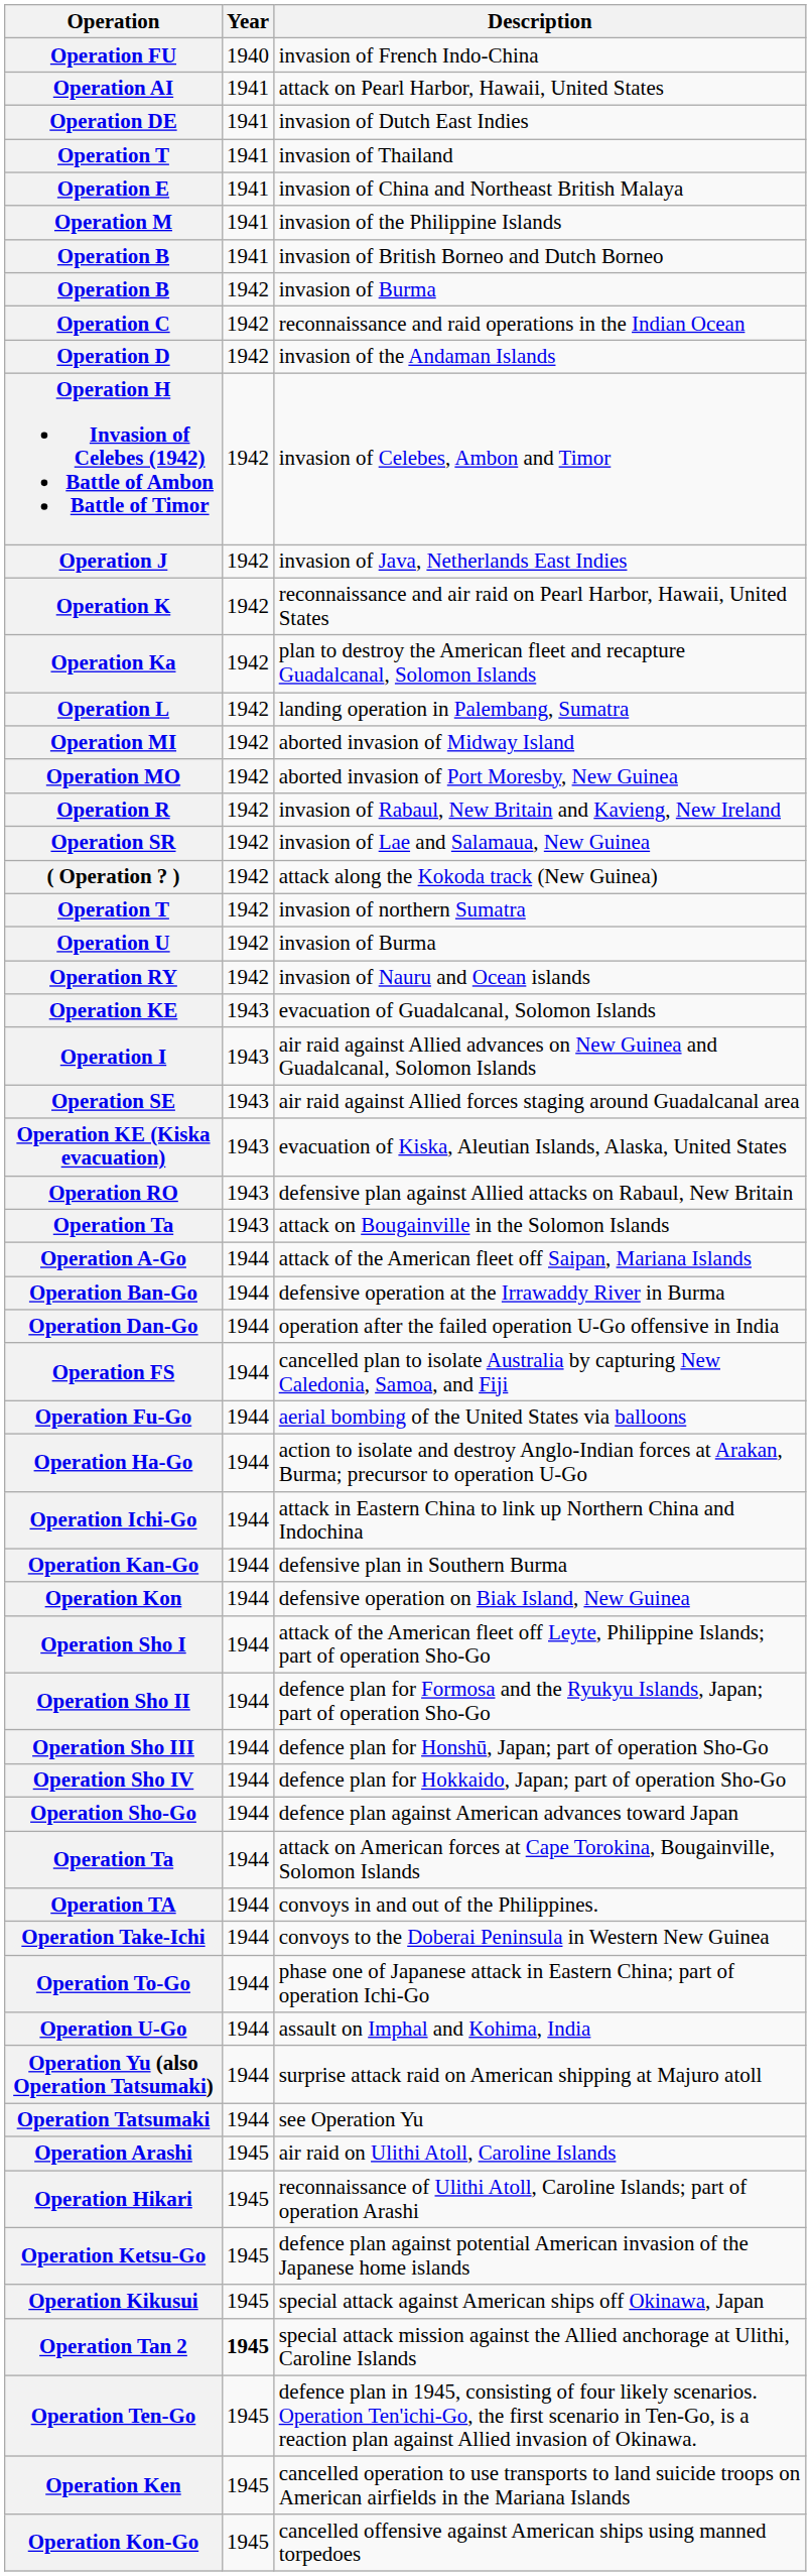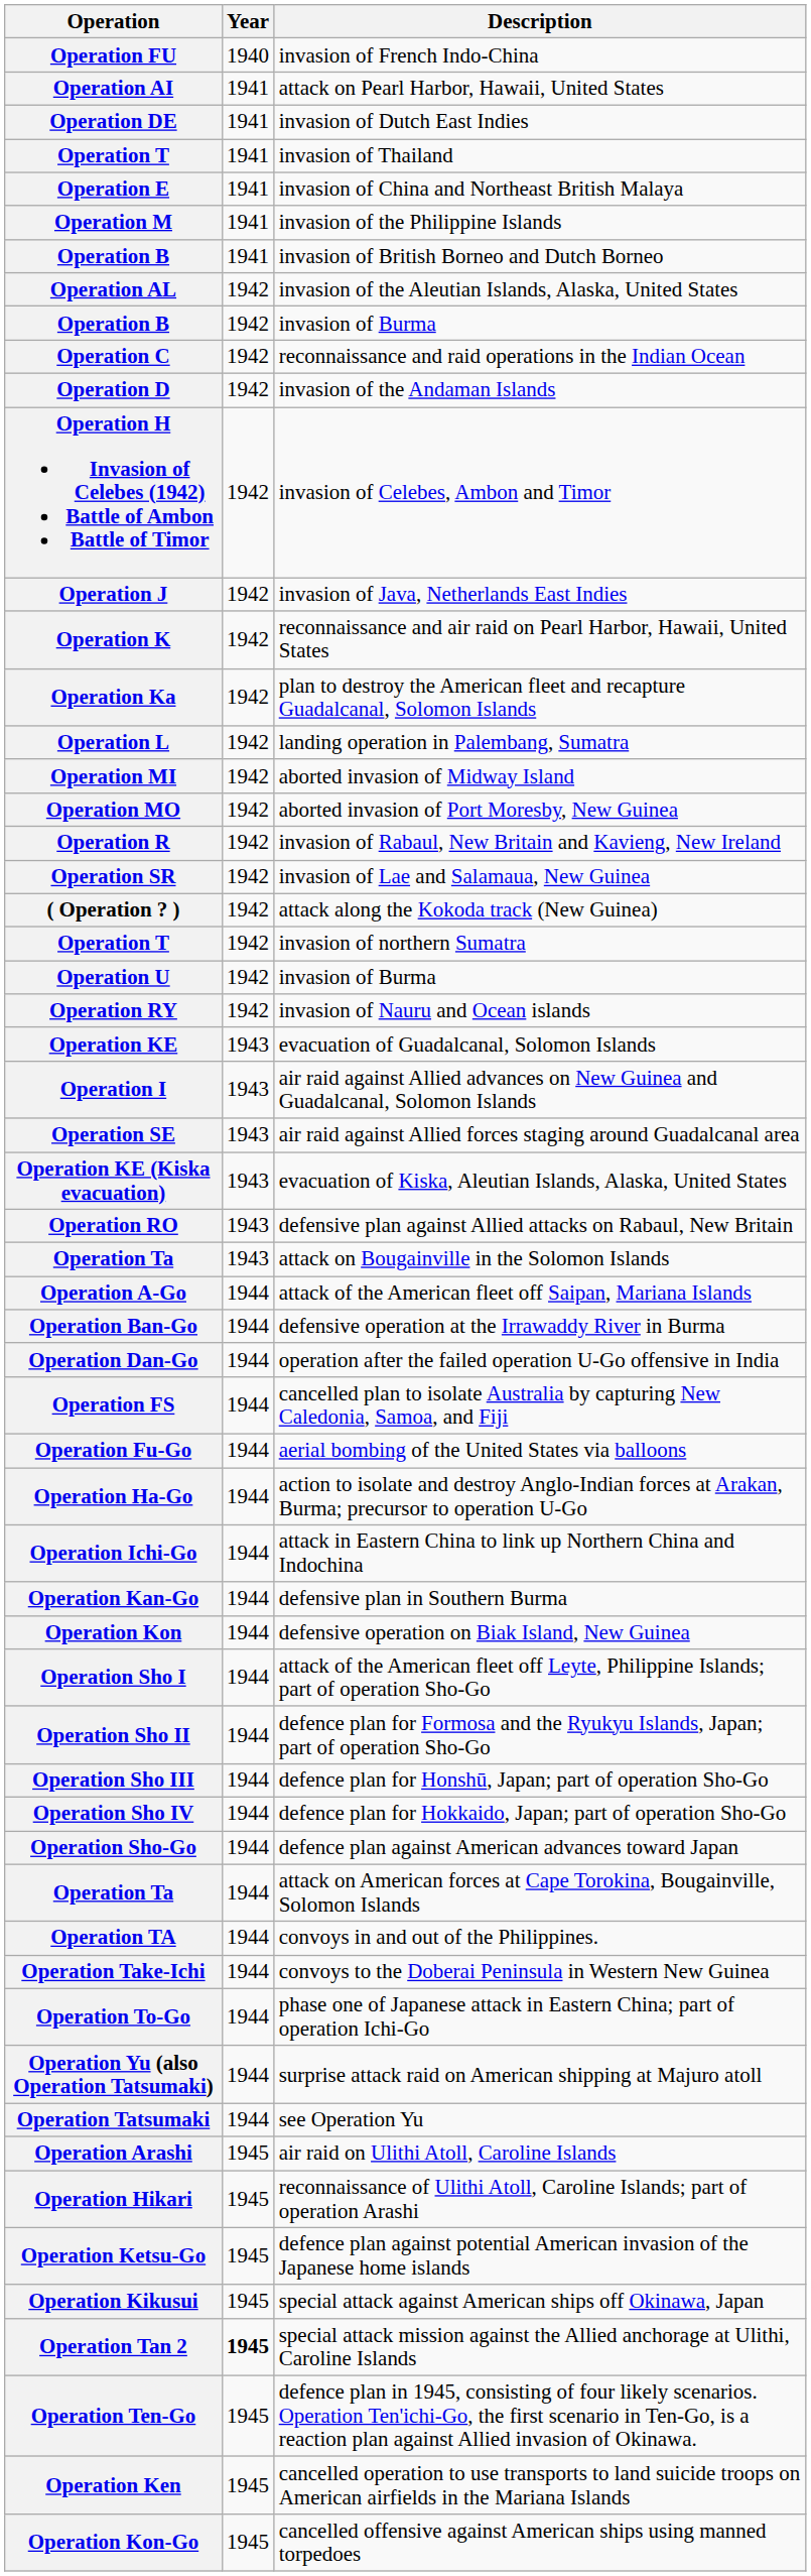+ row: Operation AL | 1942 | invasion of the Aleutian Islands, Alaska, United States
- row: Operation U-Go | 1944 | assault on Imphal and Kohima, India
